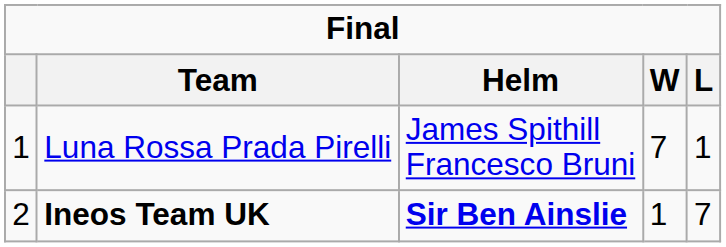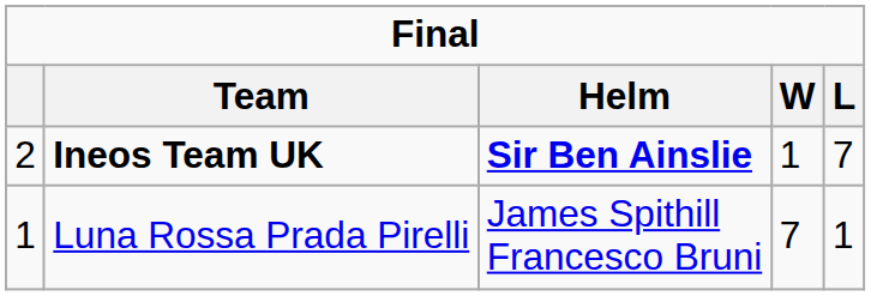rows swapped: Luna Rossa Prada Pirelli <-> Ineos Team UK
